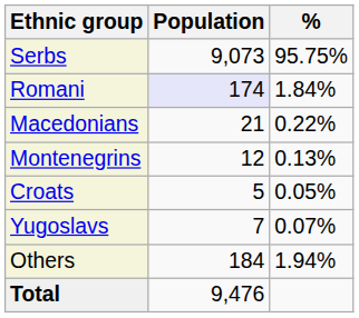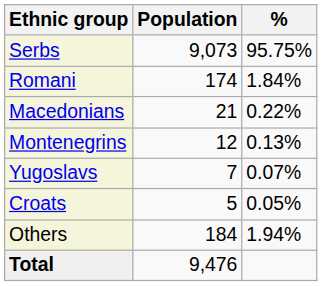Romani | Population: lavender background -> no background
rows swapped: Yugoslavs <-> Croats
